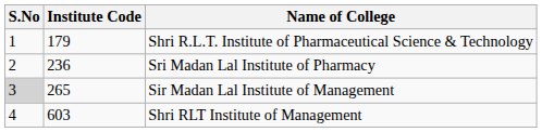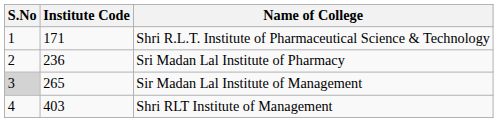Shri R.L.T. Institute of Pharmaceutical Science & Technology | Institute Code: 179 -> 171
Shri RLT Institute of Management | Institute Code: 603 -> 403
